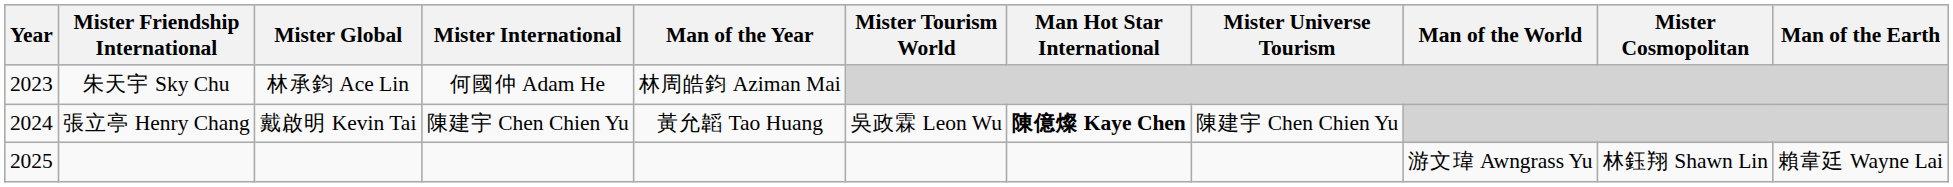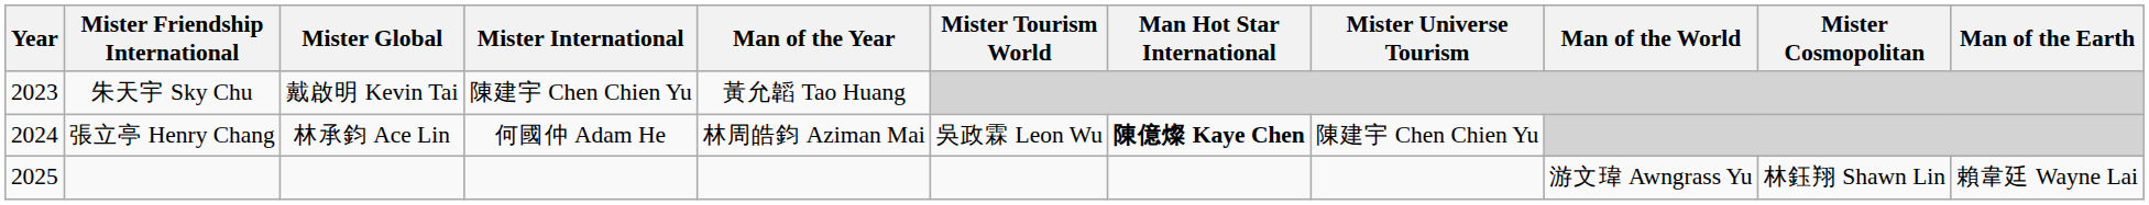朱天宇 Sky Chu | Mister Global: 林承鈞 Ace Lin -> 戴啟明 Kevin Tai
朱天宇 Sky Chu | Mister International: 何國仲 Adam He -> 陳建宇 Chen Chien Yu
朱天宇 Sky Chu | Man of the Year: 林周皓鈞 Aziman Mai -> 黃允韜 Tao Huang
張立亭 Henry Chang | Mister Global: 戴啟明 Kevin Tai -> 林承鈞 Ace Lin
張立亭 Henry Chang | Mister International: 陳建宇 Chen Chien Yu -> 何國仲 Adam He
張立亭 Henry Chang | Man of the Year: 黃允韜 Tao Huang -> 林周皓鈞 Aziman Mai
